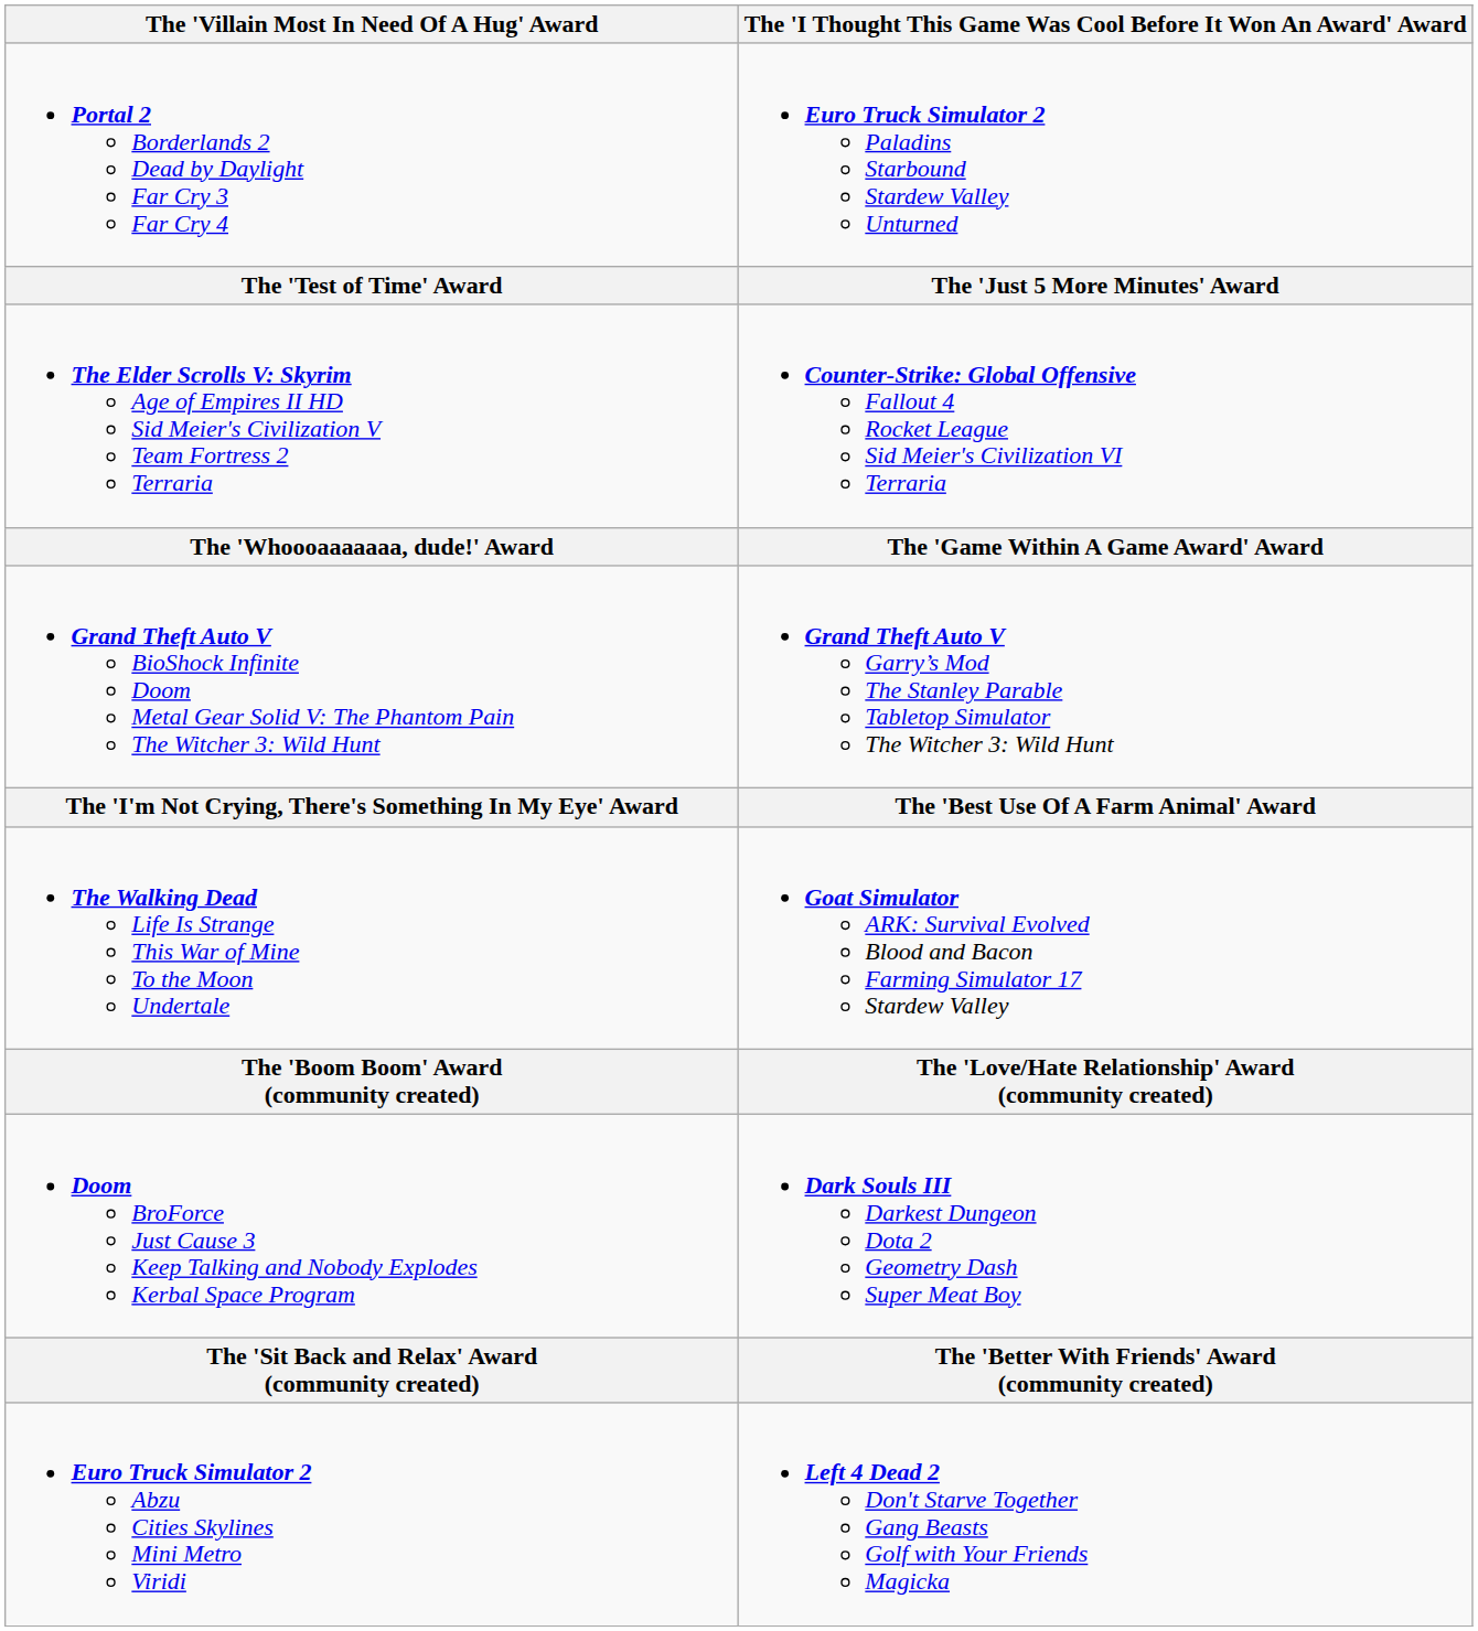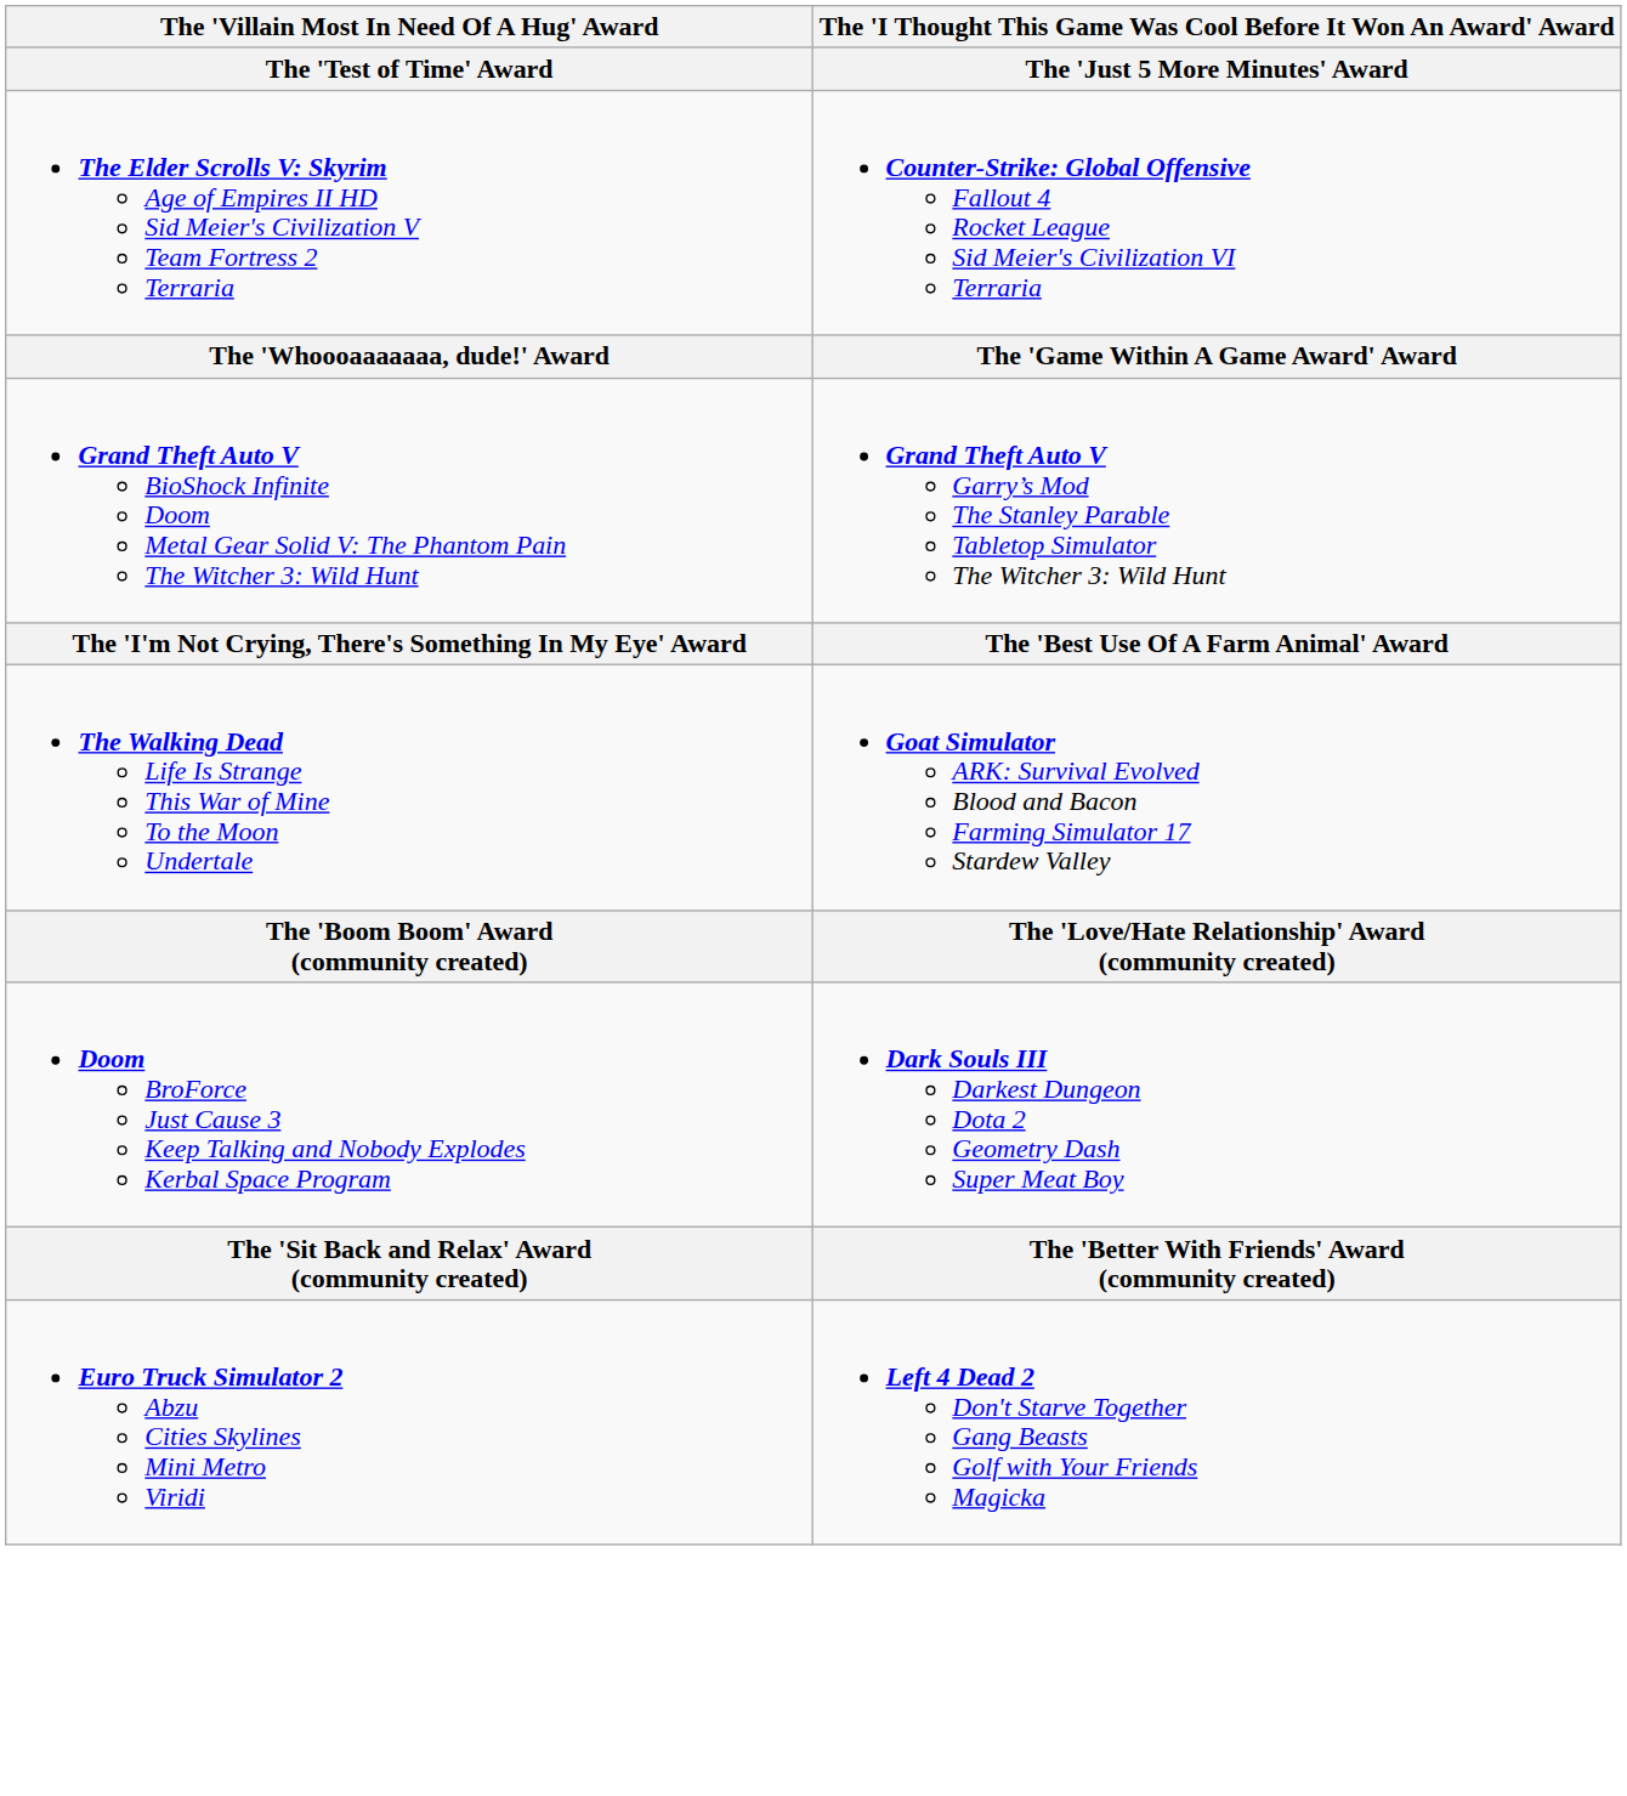- row: Portal 2 Borderlands 2 Dead by Daylight Far Cry 3 Far Cry 4 | Euro Truck Simulator 2 Paladins Starbound Stardew Valley Unturned
